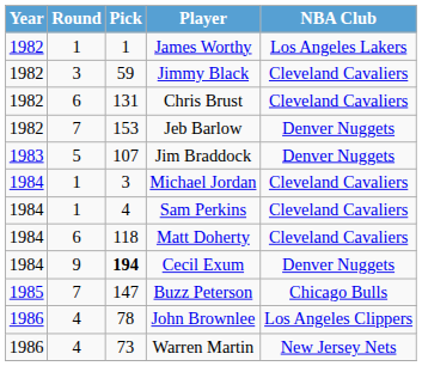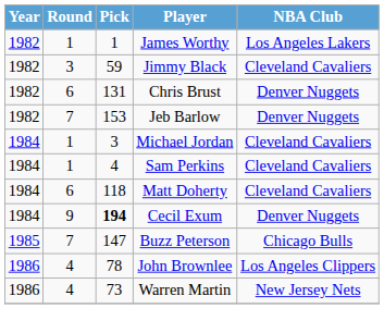Chris Brust | NBA Club: Cleveland Cavaliers -> Denver Nuggets
- row: 1983 | 5 | 107 | Jim Braddock | Denver Nuggets
